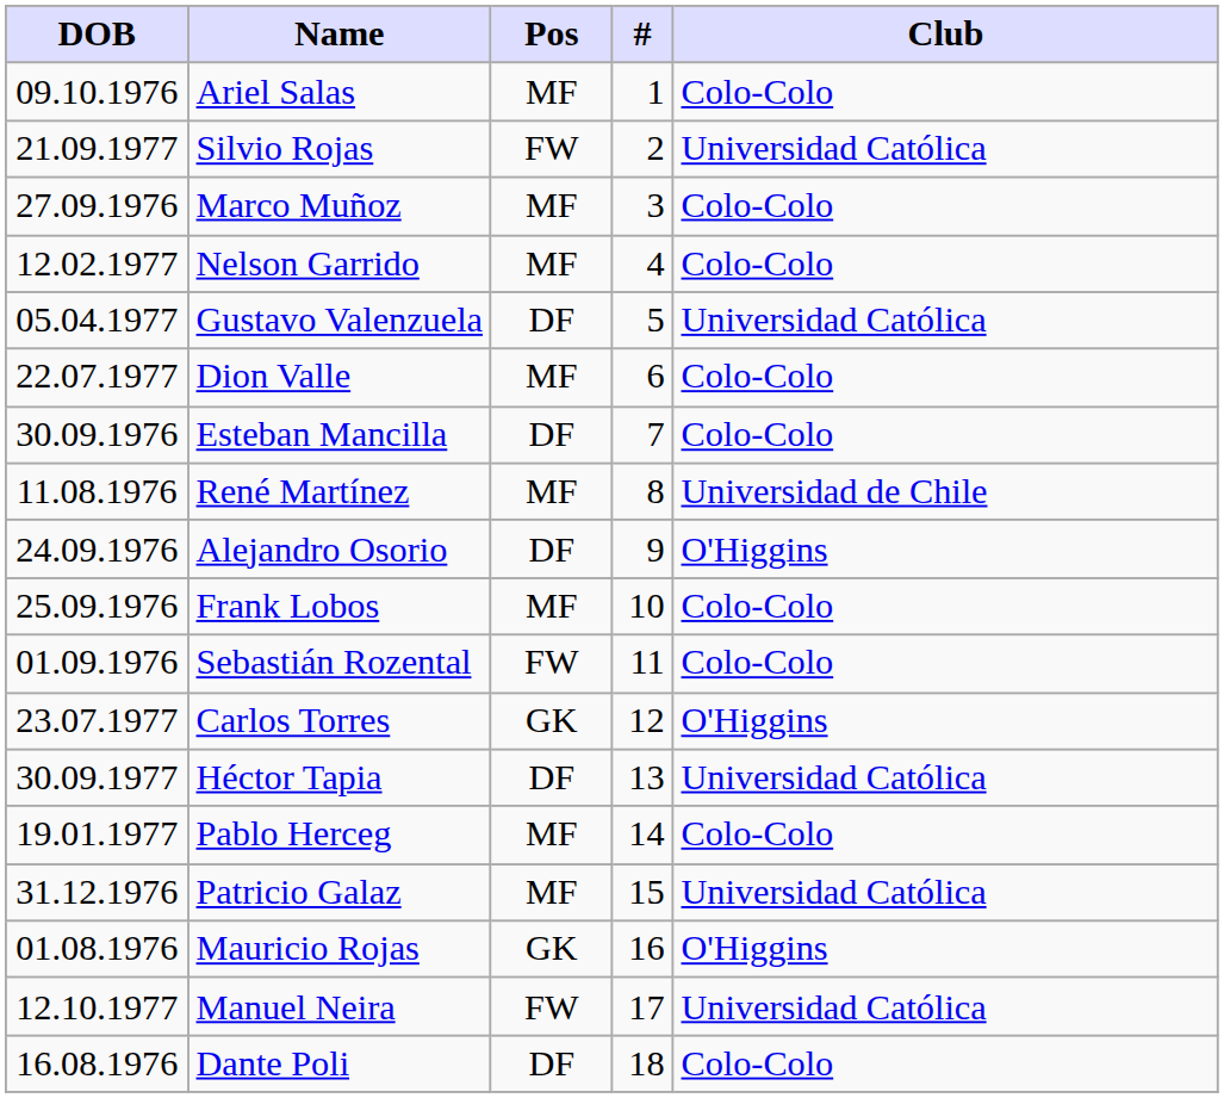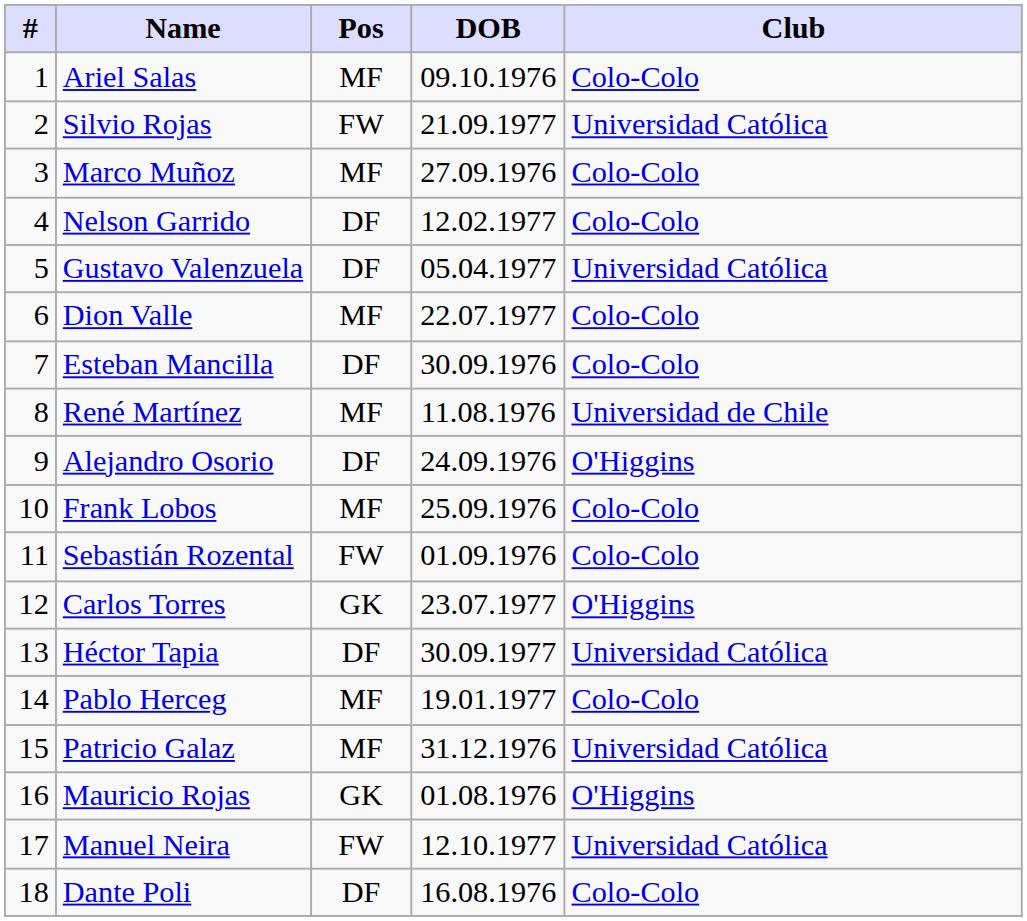columns swapped: # <-> DOB
Nelson Garrido | Pos: MF -> DF
